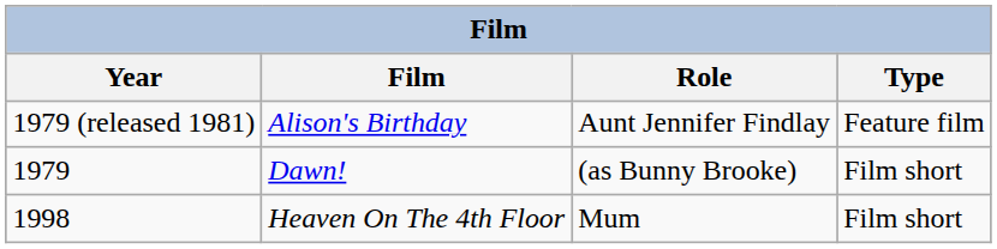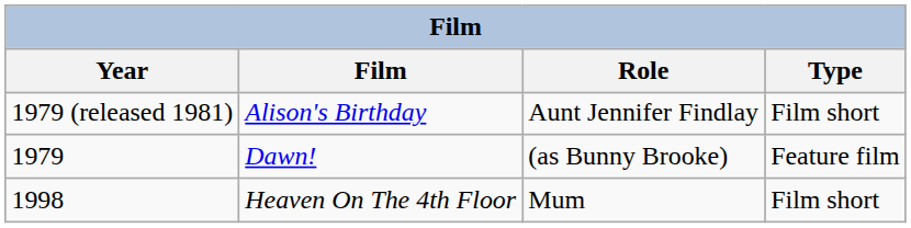Alison's Birthday | Type: Feature film -> Film short
Dawn! | Type: Film short -> Feature film
